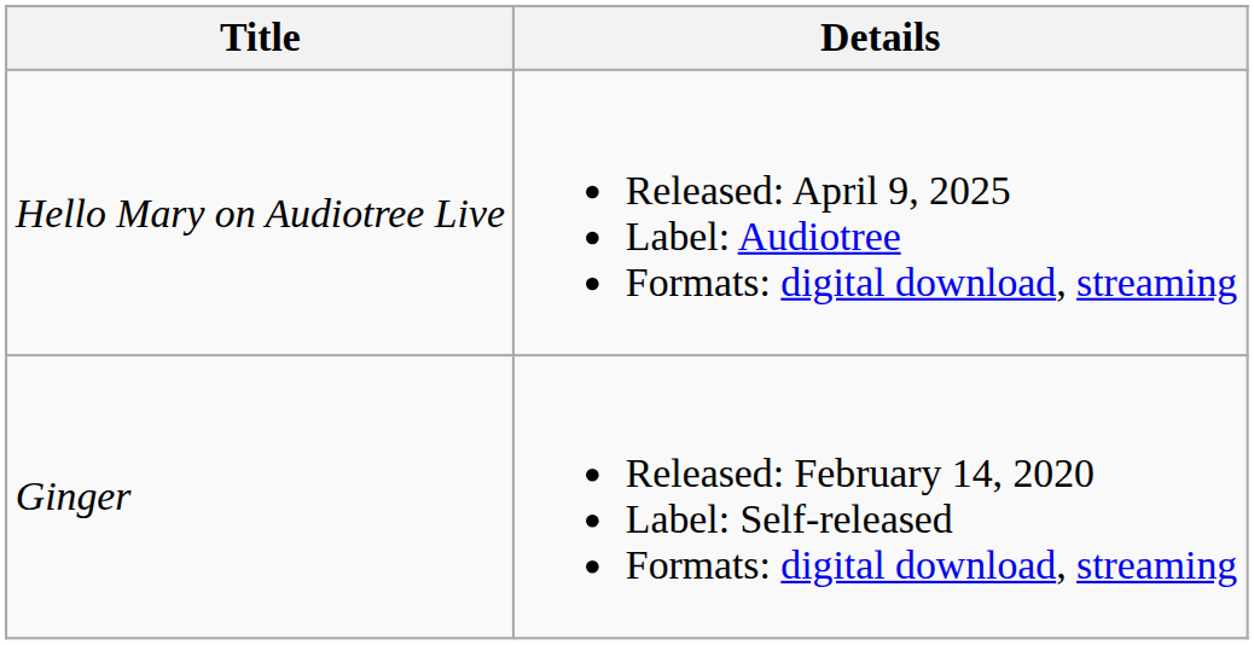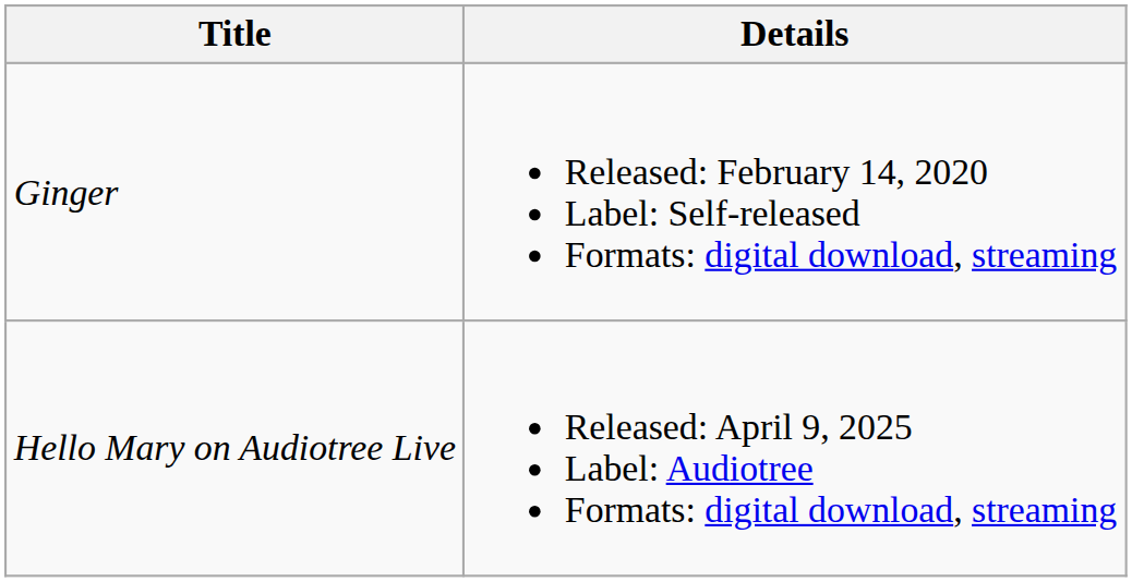rows swapped: Ginger <-> Hello Mary on Audiotree Live
